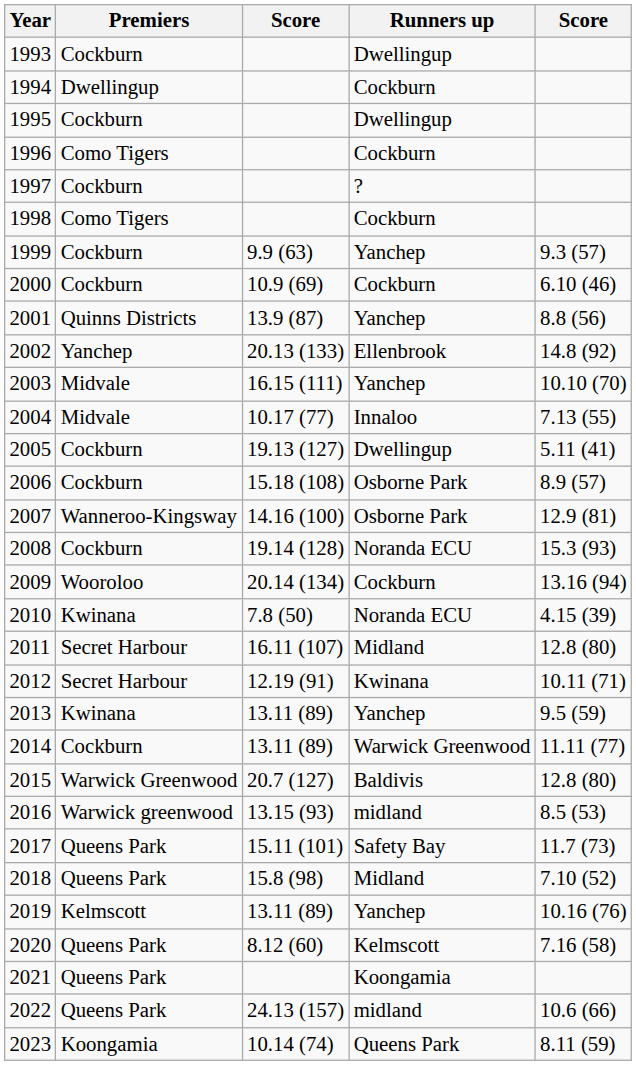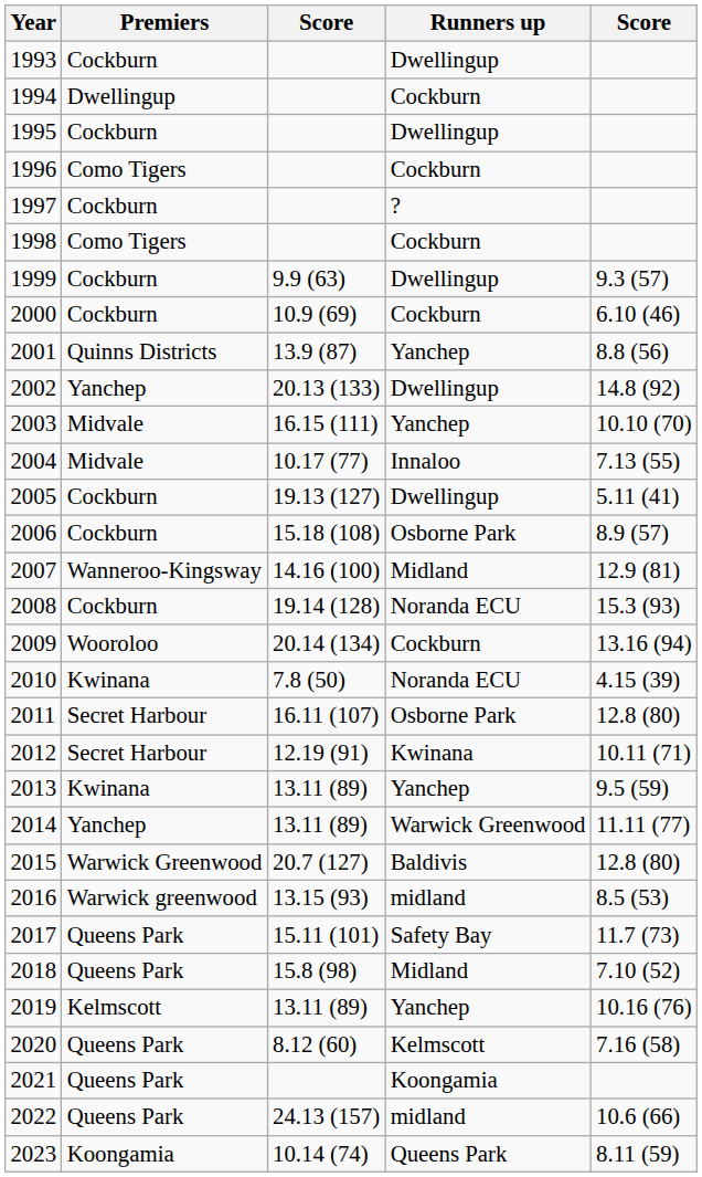1999 | Runners up: Yanchep -> Dwellingup
2002 | Runners up: Ellenbrook -> Dwellingup
2007 | Runners up: Osborne Park -> Midland
2011 | Runners up: Midland -> Osborne Park
2014 | Premiers: Cockburn -> Yanchep
